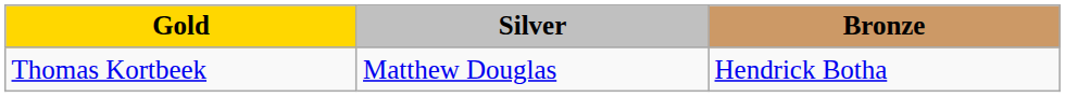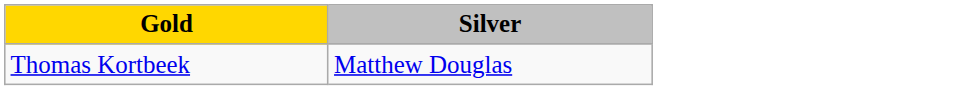- column: Bronze | Hendrick Botha
